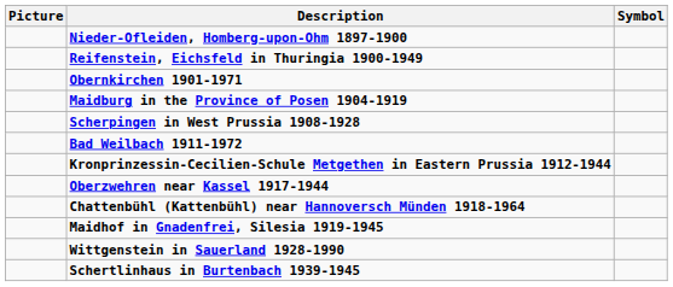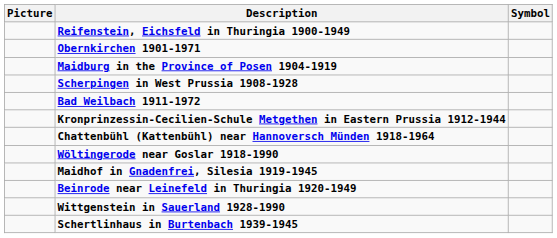- row: Nieder-Ofleiden, Homberg-upon-Ohm 1897-1900
- row: Oberzwehren near Kassel 1917-1944
+ row: Wöltingerode near Goslar 1918-1990
+ row: Beinrode near Leinefeld in Thuringia 1920-1949
